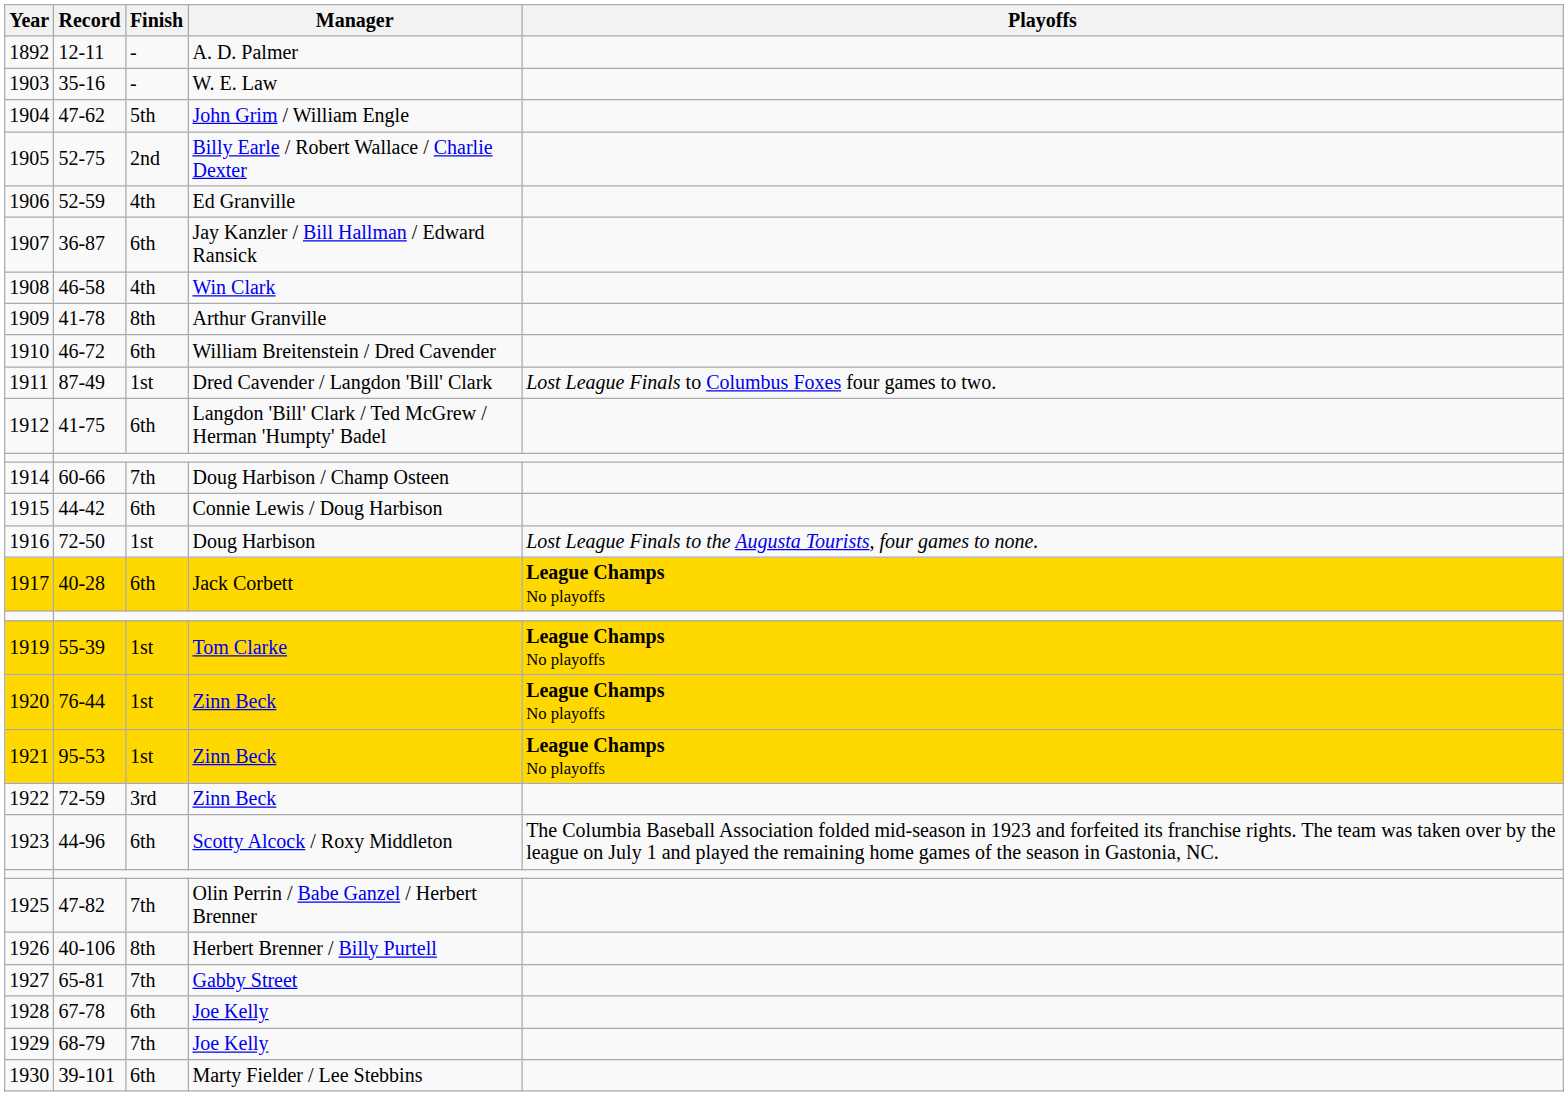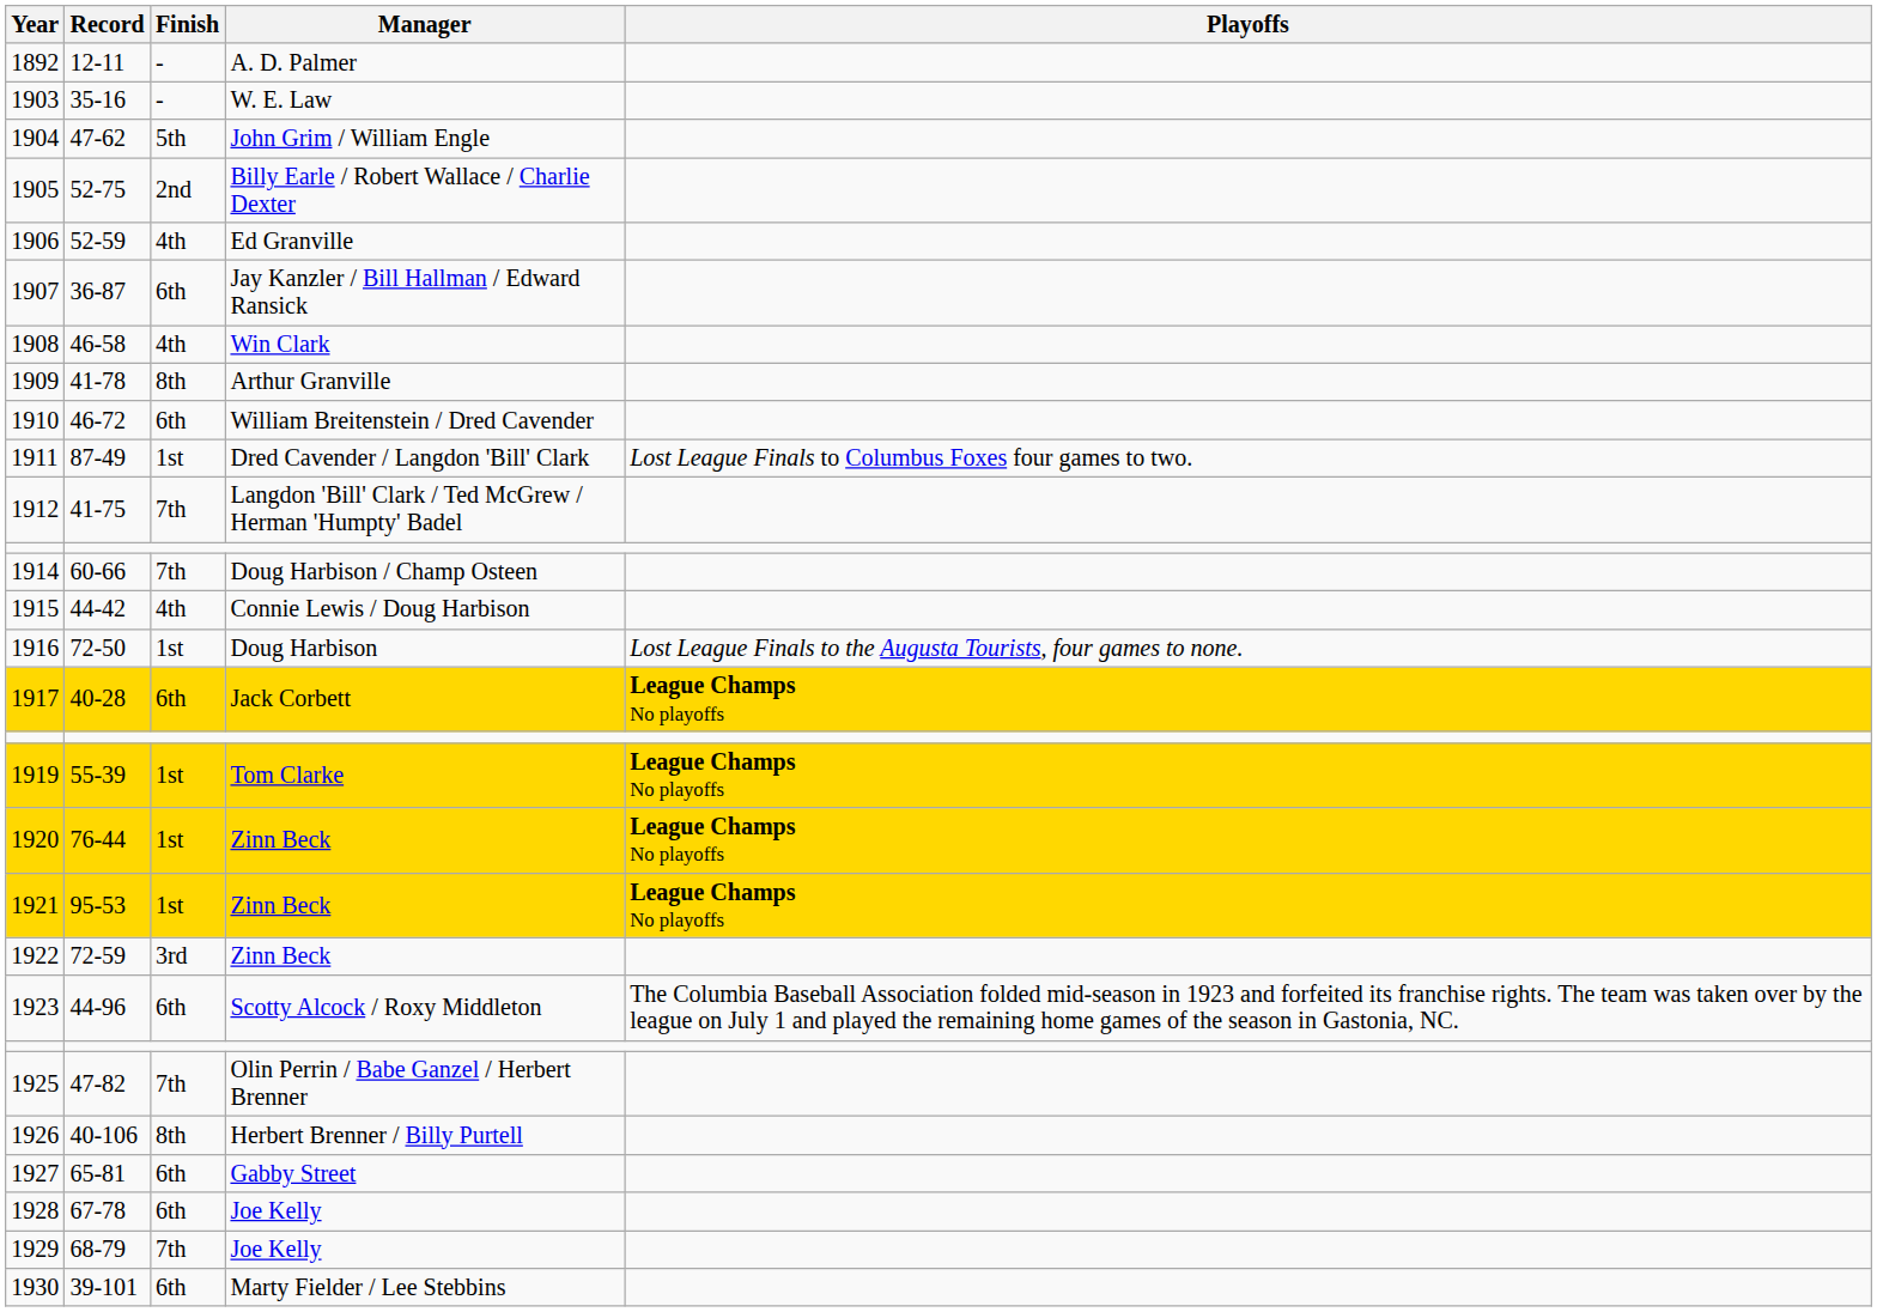1912 | Finish: 6th -> 7th
1915 | Finish: 6th -> 4th
1927 | Finish: 7th -> 6th
